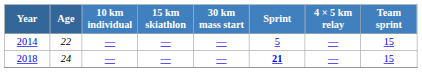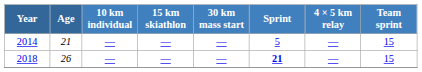2014 | Age: 22 -> 21
2018 | Age: 24 -> 26
